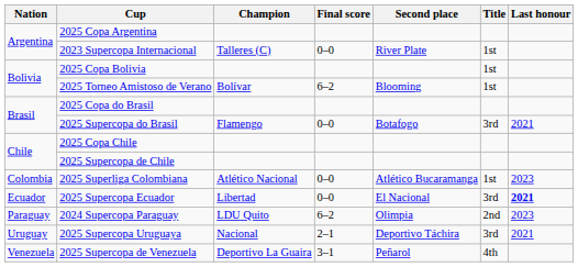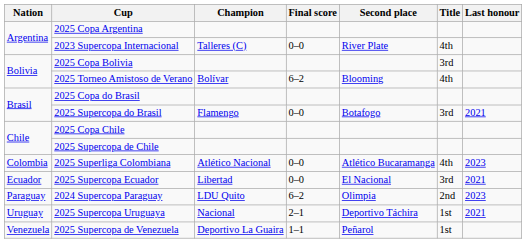2023 Supercopa Internacional | Title: 1st -> 4th
2025 Copa Bolivia | Title: 1st -> 3rd
2025 Torneo Amistoso de Verano | Title: 1st -> 4th
2025 Superliga Colombiana | Title: 1st -> 4th
2025 Supercopa Ecuador | Last honour: bold -> normal
2025 Supercopa Uruguaya | Title: 3rd -> 1st
2025 Supercopa de Venezuela | Final score: 3–1 -> 1–1
2025 Supercopa de Venezuela | Title: 4th -> 1st
